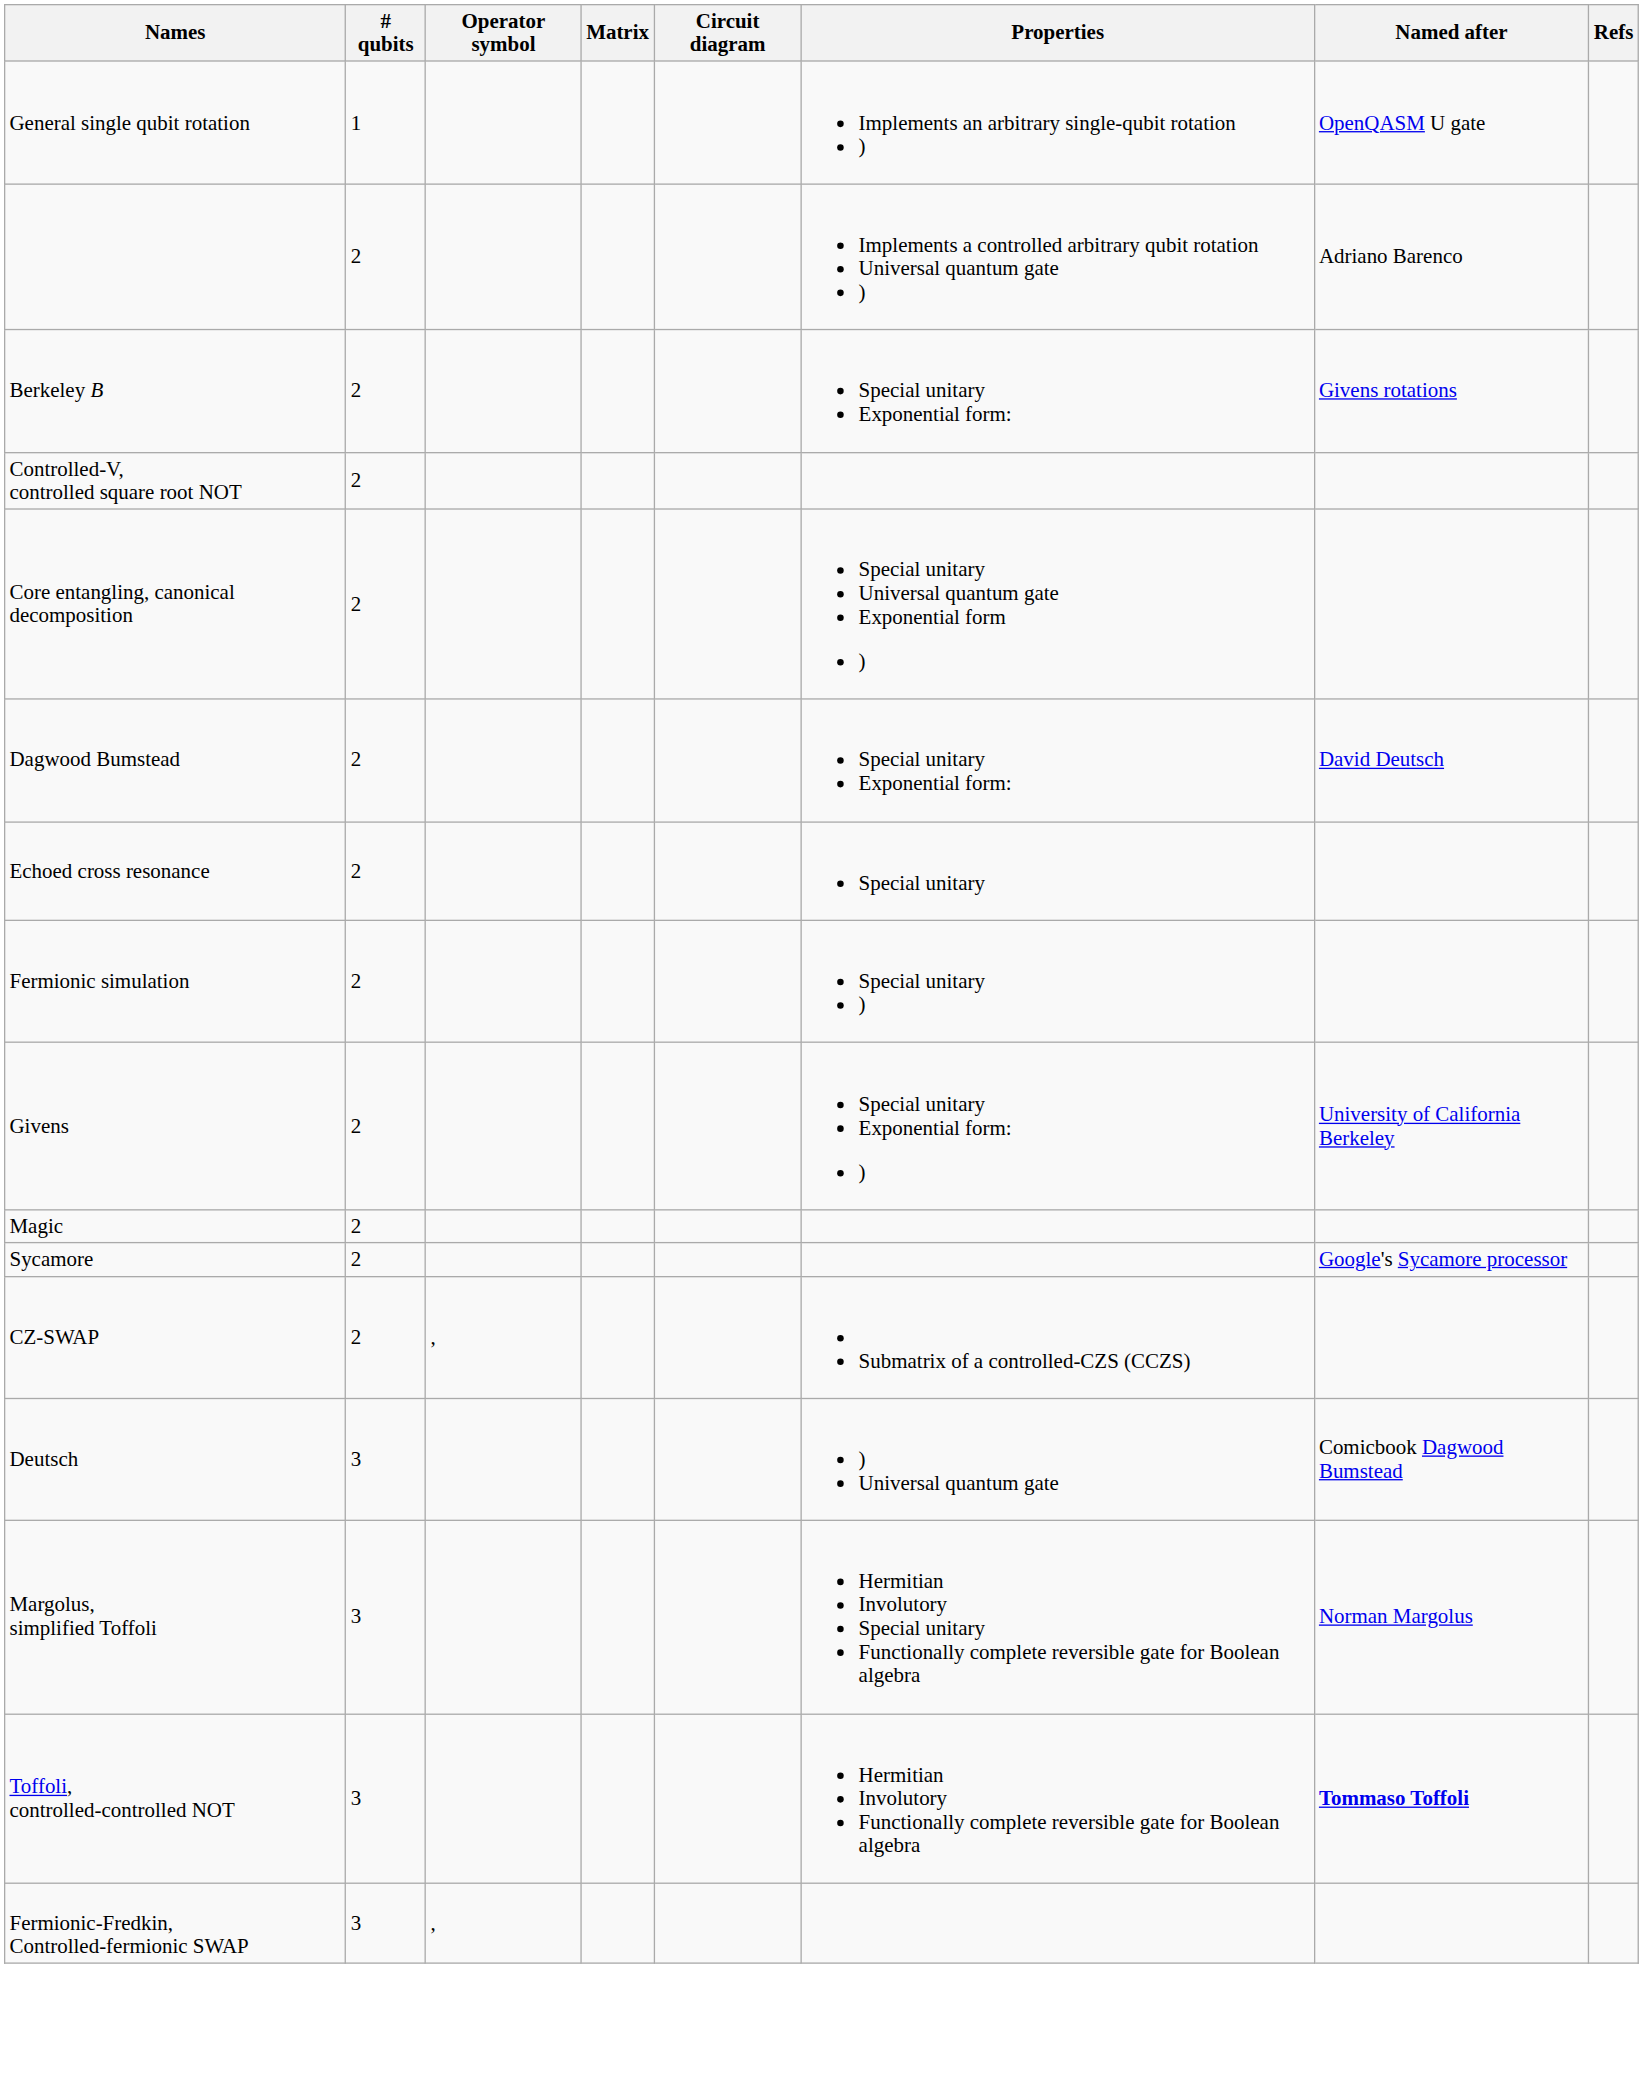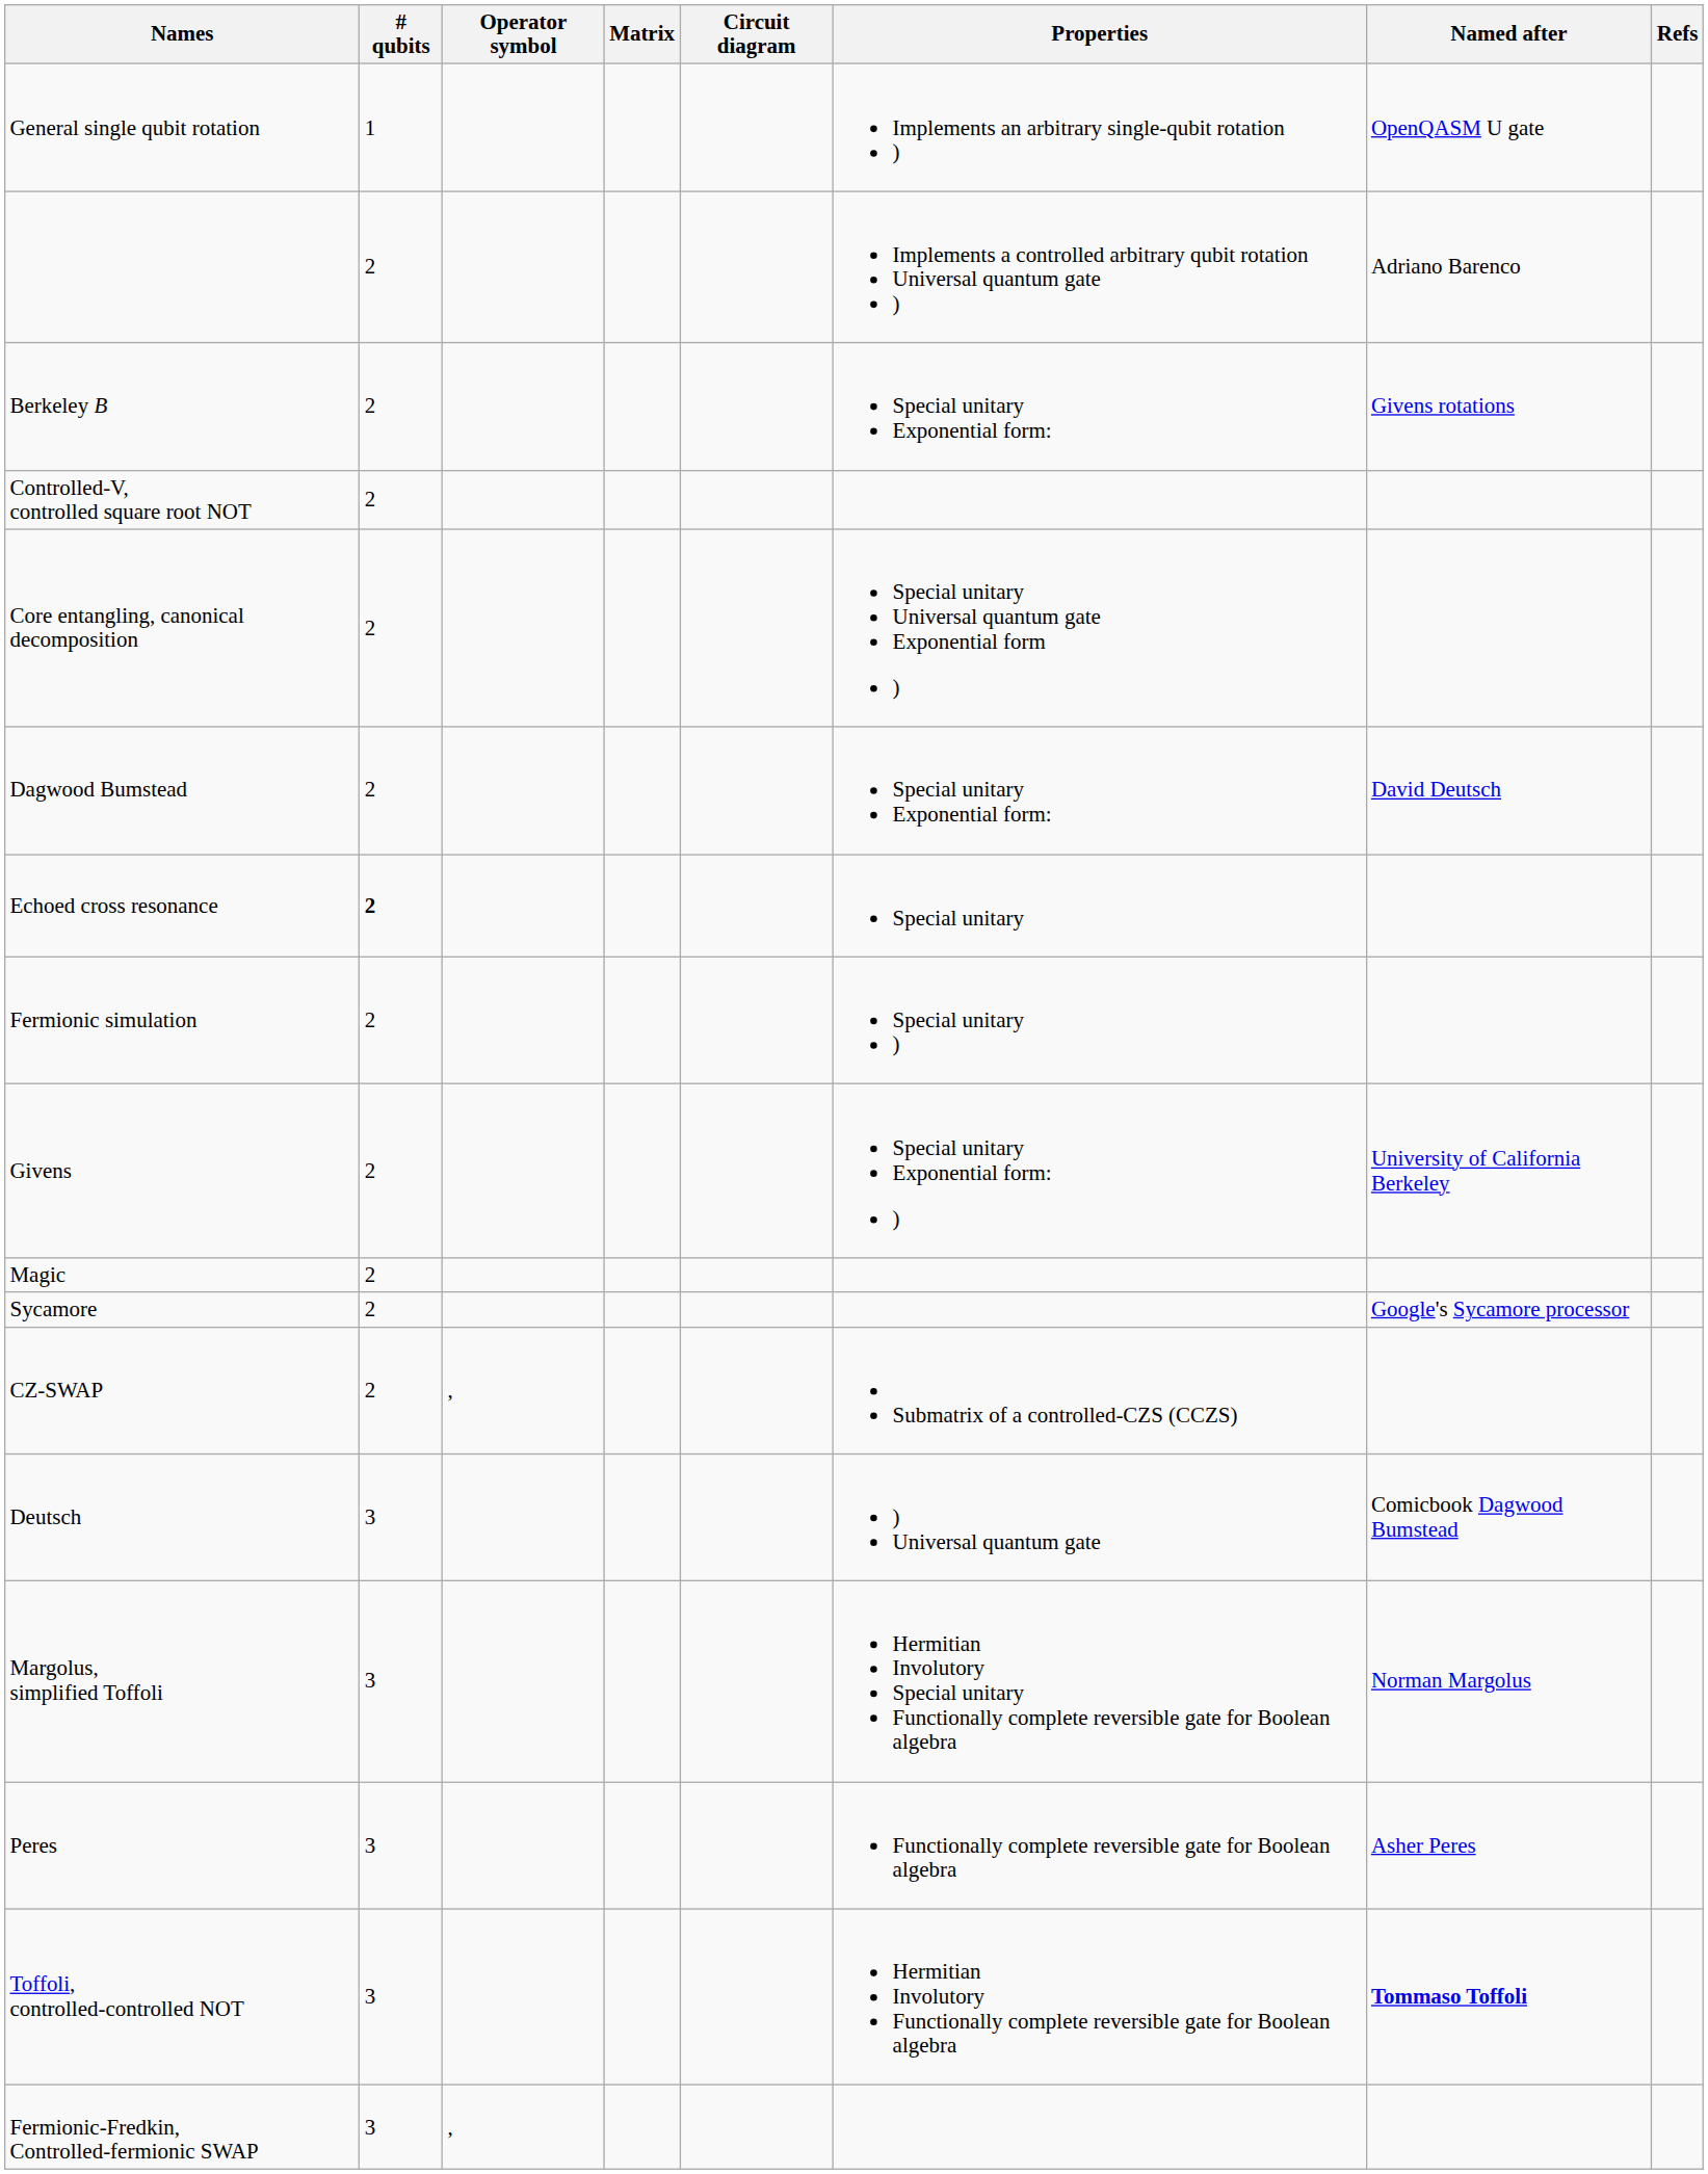Echoed cross resonance | # qubits: normal -> bold
+ row: Peres | 3 | Functionally complete reversible gate for Boolean algebra | Asher Peres
